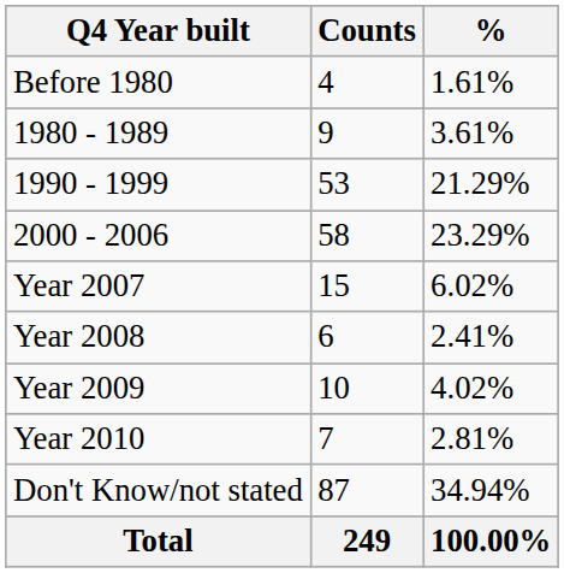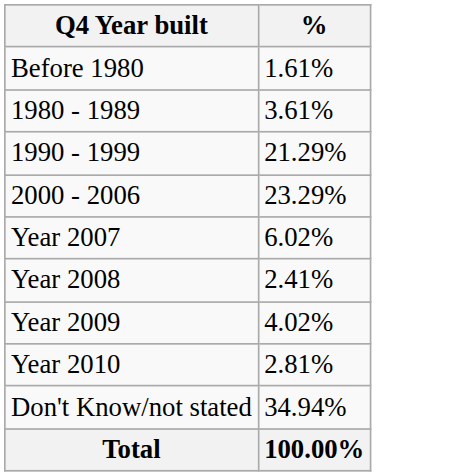- column: Counts | 4 | 9 | 53 | 58 | 15 | 6 | 10 | 7 | 87 | 249
